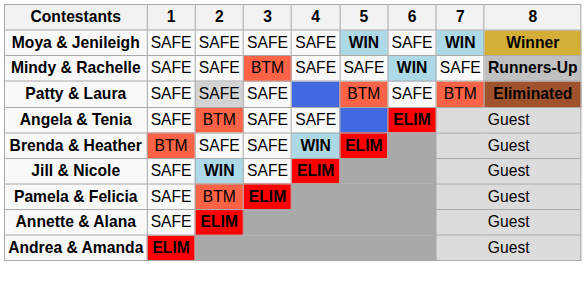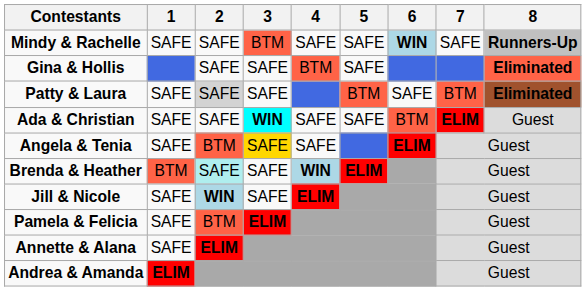- row: Moya & Jenileigh | SAFE | SAFE | SAFE | SAFE | WIN | SAFE | WIN | Winner
+ row: Gina & Hollis | SAFE | SAFE | BTM | SAFE | Eliminated
+ row: Ada & Christian | SAFE | SAFE | WIN | SAFE | SAFE | BTM | ELIM | Guest
Angela & Tenia | 3: no background -> gold background
Brenda & Heather | 2: no background -> paleturquoise background
